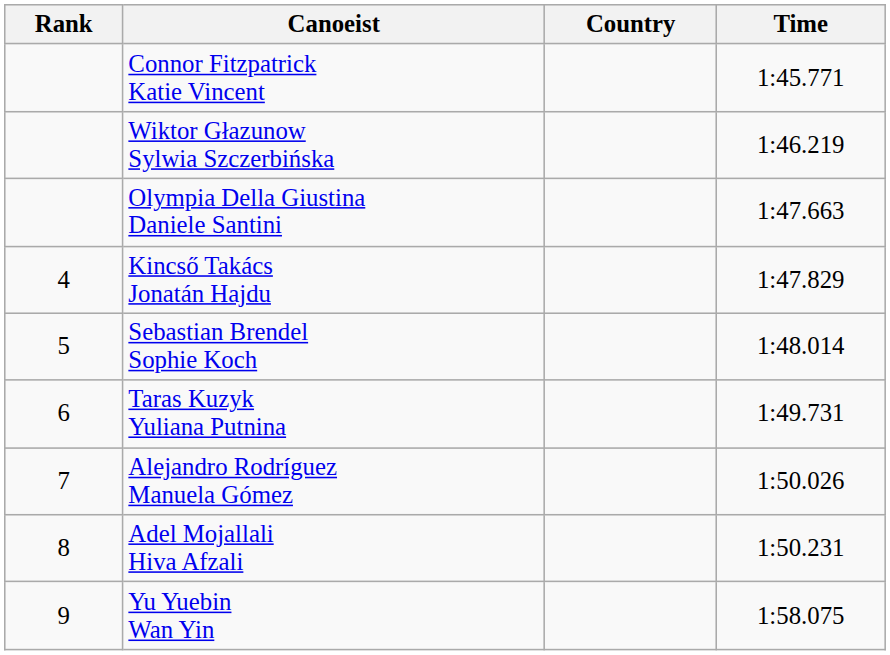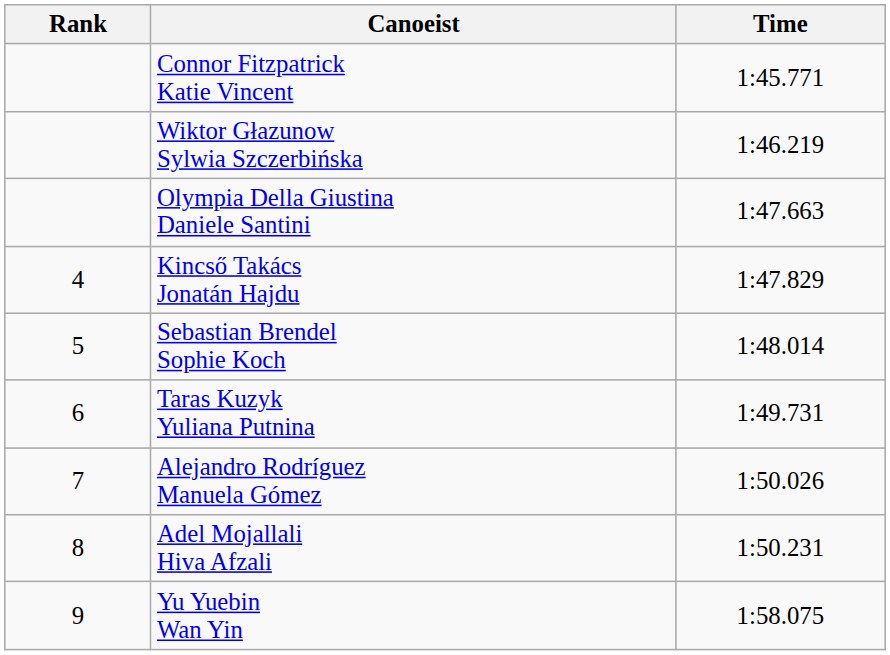- column: Country
